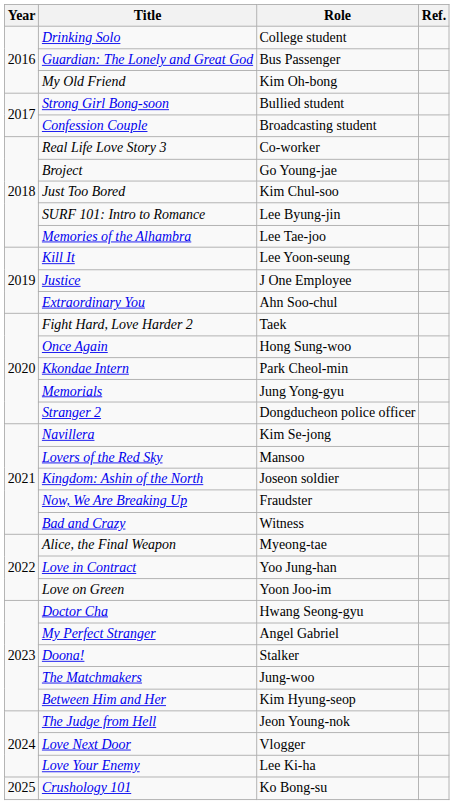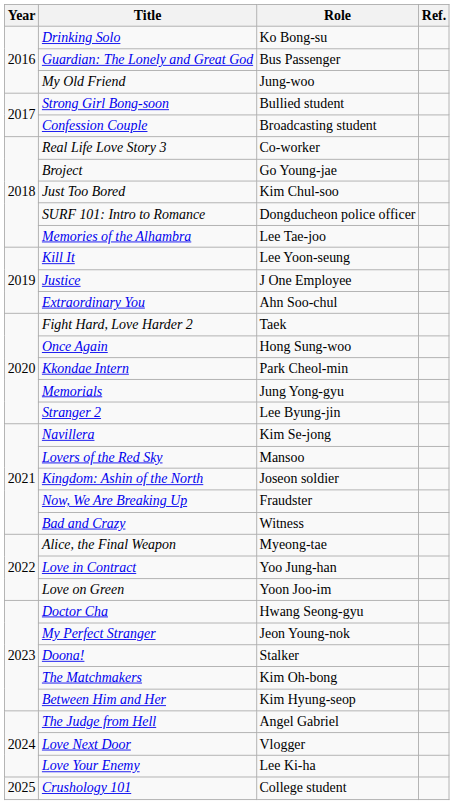Drinking Solo | Role: College student -> Ko Bong-su
My Old Friend | Role: Kim Oh-bong -> Jung-woo
SURF 101: Intro to Romance | Role: Lee Byung-jin -> Dongducheon police officer
Stranger 2 | Role: Dongducheon police officer -> Lee Byung-jin
My Perfect Stranger | Role: Angel Gabriel -> Jeon Young-nok
The Matchmakers | Role: Jung-woo -> Kim Oh-bong
The Judge from Hell | Role: Jeon Young-nok -> Angel Gabriel
Crushology 101 | Role: Ko Bong-su -> College student
